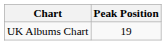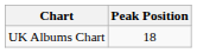UK Albums Chart | Peak Position: 19 -> 18
